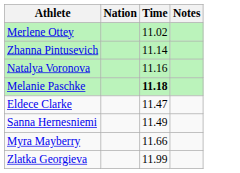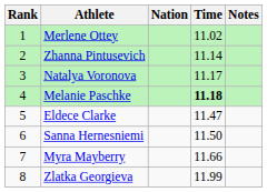+ column: Rank | 1 | 2 | 3 | 4 | 5 | 6 | 7 | 8
Natalya Voronova | Time: 11.16 -> 11.17
Sanna Hernesniemi | Time: 11.49 -> 11.50
